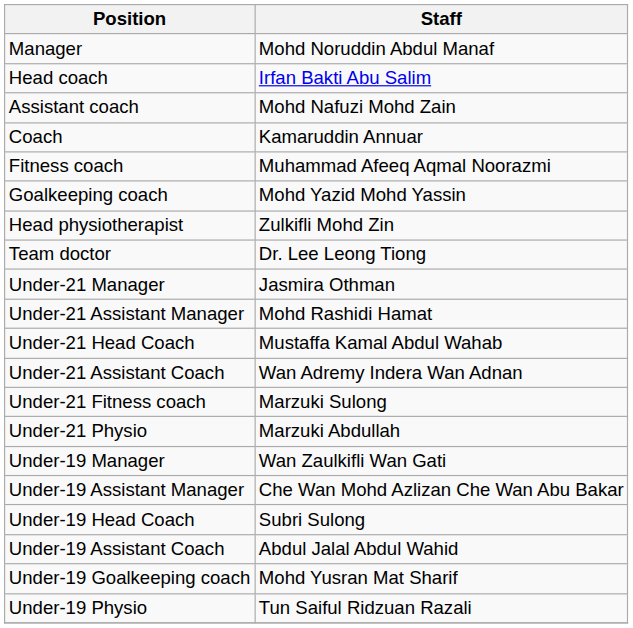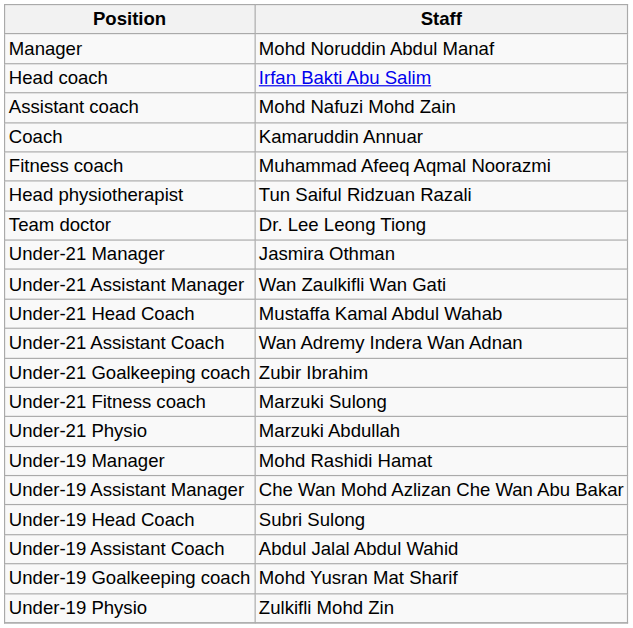- row: Goalkeeping coach | Mohd Yazid Mohd Yassin
Head physiotherapist | Staff: Zulkifli Mohd Zin -> Tun Saiful Ridzuan Razali
Under-21 Assistant Manager | Staff: Mohd Rashidi Hamat -> Wan Zaulkifli Wan Gati
+ row: Under-21 Goalkeeping coach | Zubir Ibrahim
Under-19 Manager | Staff: Wan Zaulkifli Wan Gati -> Mohd Rashidi Hamat
Under-19 Physio | Staff: Tun Saiful Ridzuan Razali -> Zulkifli Mohd Zin
